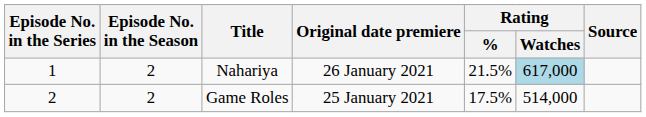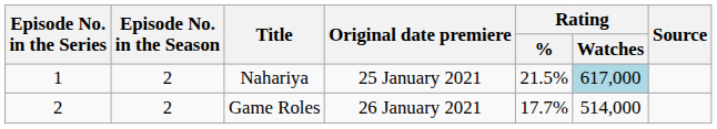Nahariya | Original date premiere: 26 January 2021 -> 25 January 2021
Game Roles | Original date premiere: 25 January 2021 -> 26 January 2021
Game Roles | Rating / %: 17.5% -> 17.7%
